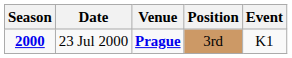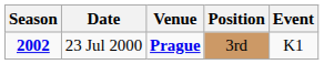23 Jul 2000 | Season: 2000 -> 2002
